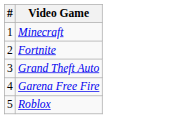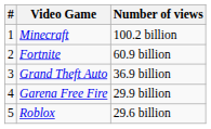+ column: Number of views | 100.2 billion | 60.9 billion | 36.9 billion | 29.9 billion | 29.6 billion
